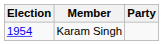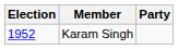Karam Singh | Election: 1954 -> 1952
